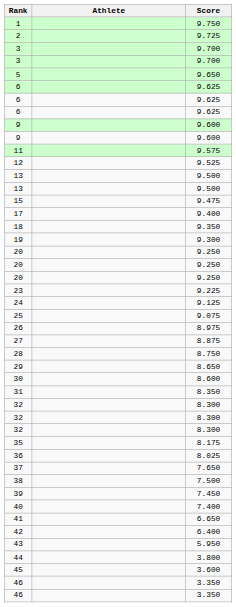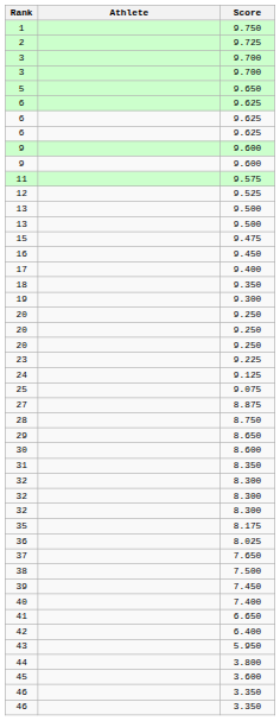+ row: 16 | 9.450
- row: 26 | 8.975
